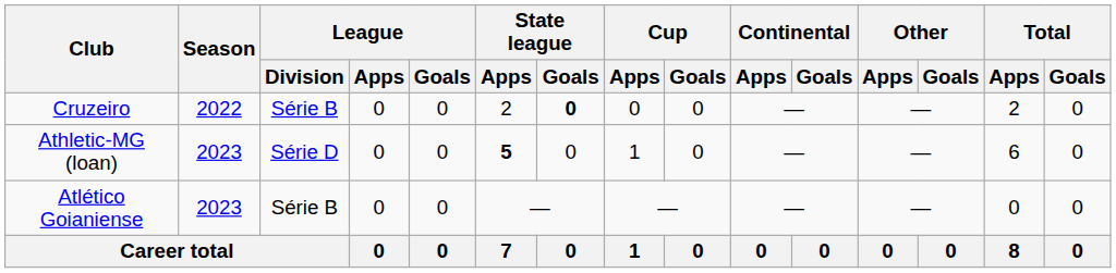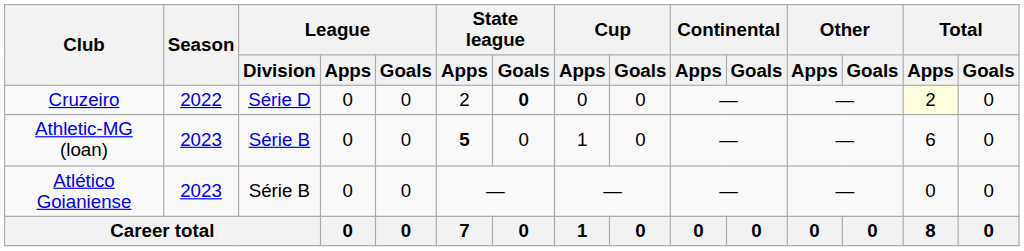Cruzeiro | League / Division: Série B -> Série D
Cruzeiro | Total / Apps: no background -> lightyellow background
Athletic-MG (loan) | League / Division: Série D -> Série B
